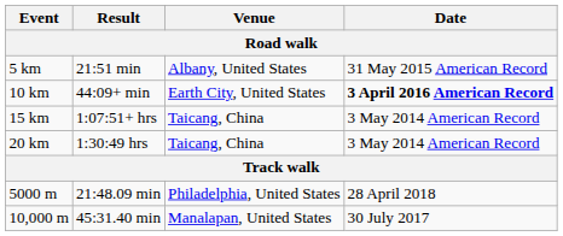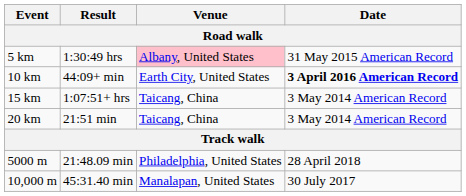5 km | Result: 21:51 min -> 1:30:49 hrs
5 km | Venue: no background -> pink background
20 km | Result: 1:30:49 hrs -> 21:51 min
